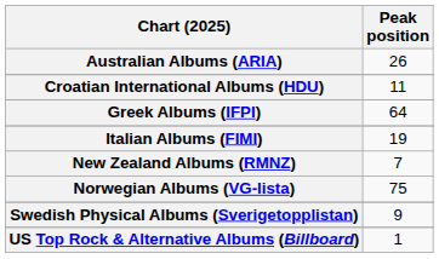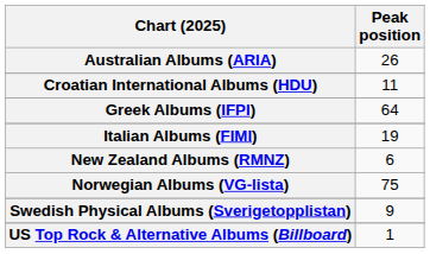New Zealand Albums (RMNZ) | Peak position: 7 -> 6
